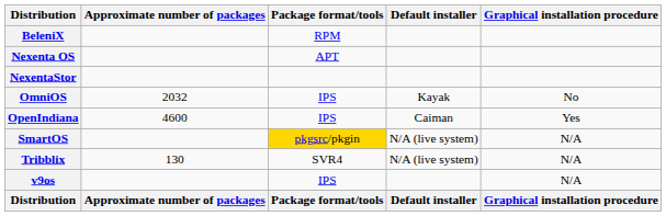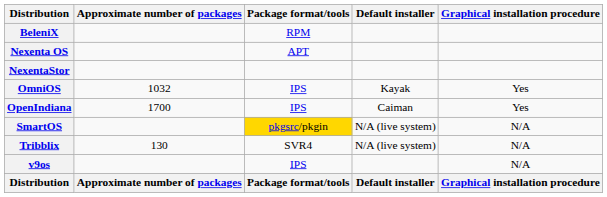OmniOS | Approximate number of packages: 2032 -> 1032
OmniOS | Graphical installation procedure: No -> Yes
OpenIndiana | Approximate number of packages: 4600 -> 1700
